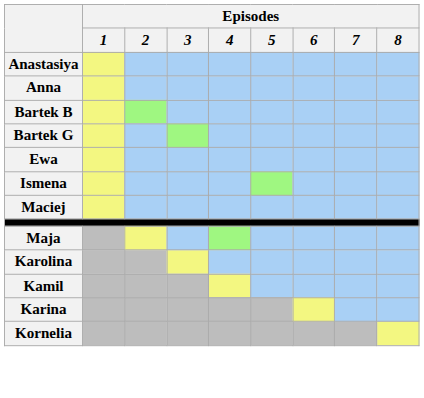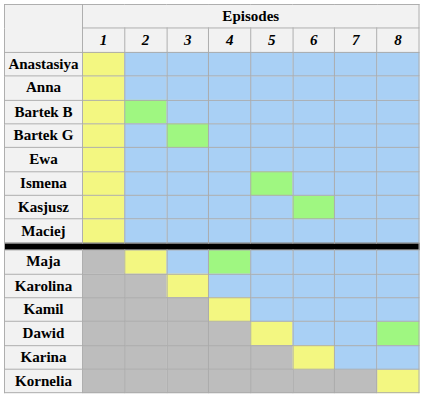+ row: Kasjusz
+ row: Dawid
